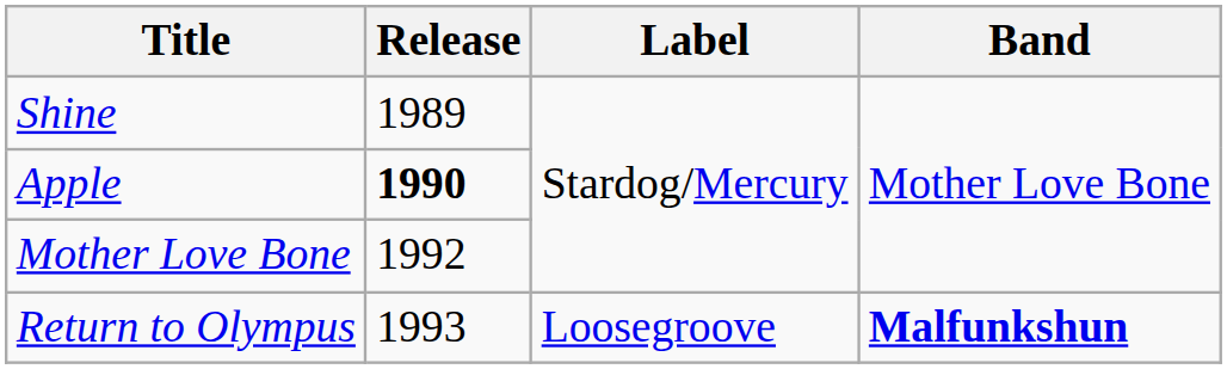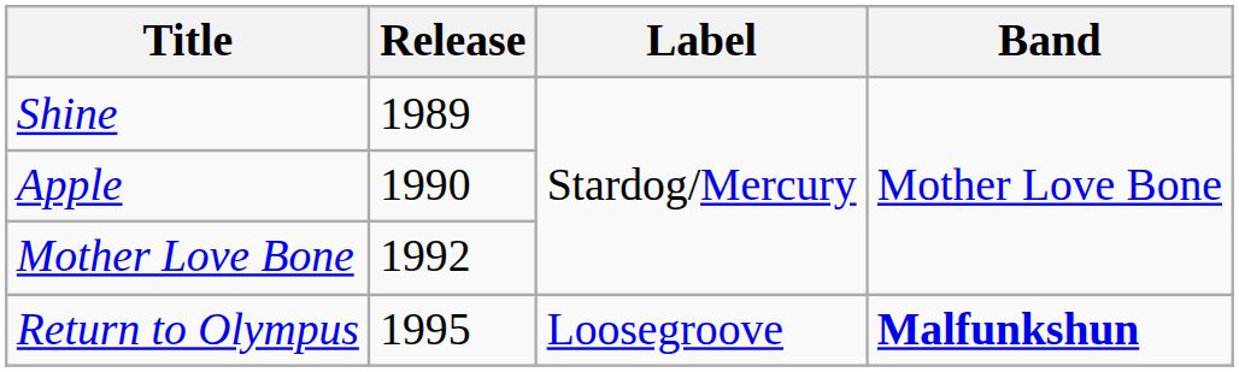Apple | Release: bold -> normal
Return to Olympus | Release: 1993 -> 1995
